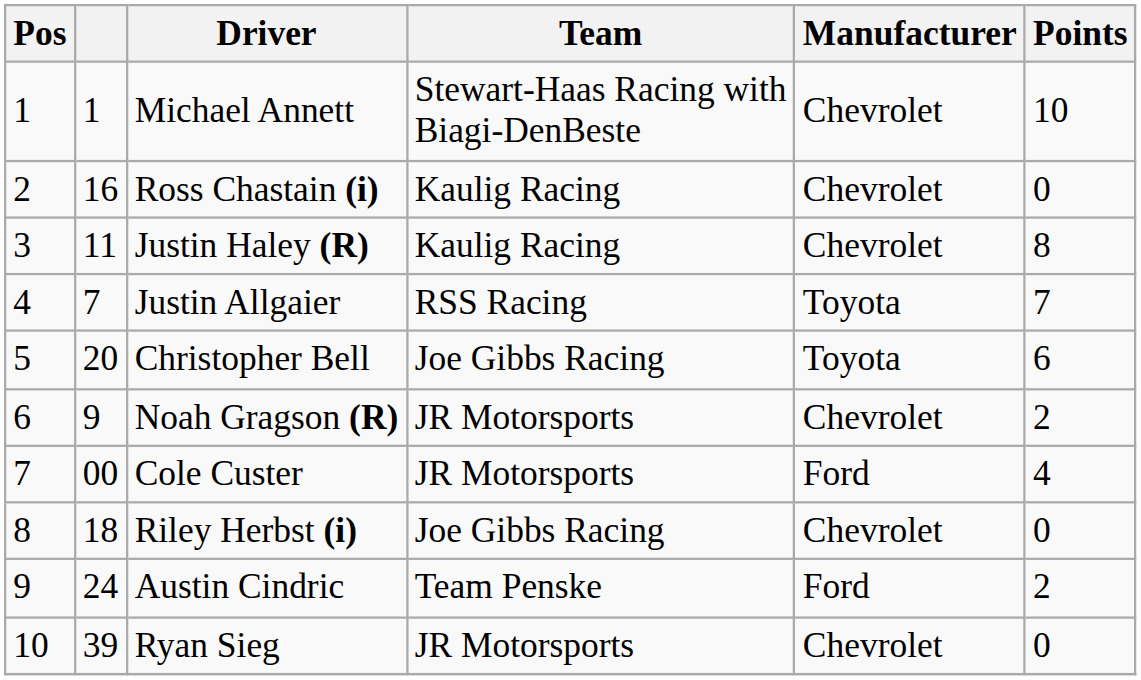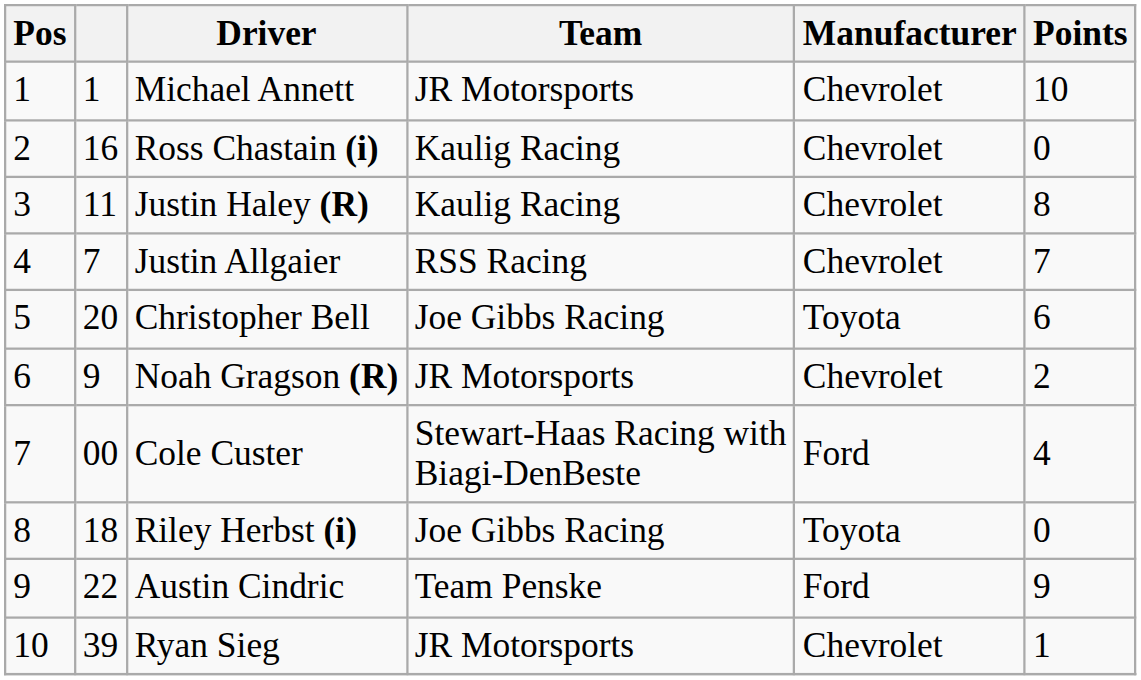Michael Annett | Team: Stewart-Haas Racing with Biagi-DenBeste -> JR Motorsports
Justin Allgaier | Manufacturer: Toyota -> Chevrolet
Cole Custer | Team: JR Motorsports -> Stewart-Haas Racing with Biagi-DenBeste
Riley Herbst (i) | Manufacturer: Chevrolet -> Toyota
Austin Cindric | column 2: 24 -> 22
Austin Cindric | Points: 2 -> 9
Ryan Sieg | Points: 0 -> 1
